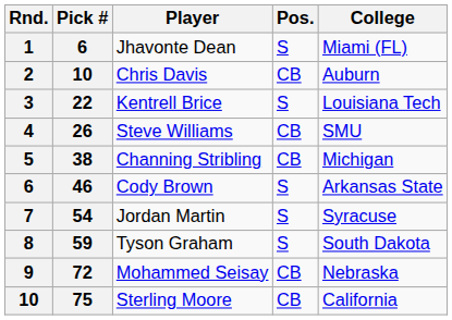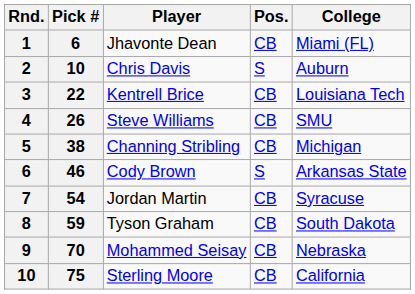Jhavonte Dean | Pos.: S -> CB
Chris Davis | Pos.: CB -> S
Kentrell Brice | Pos.: S -> CB
Jordan Martin | Pos.: S -> CB
Tyson Graham | Pos.: S -> CB
Mohammed Seisay | Pick #: 72 -> 70
